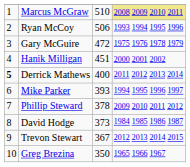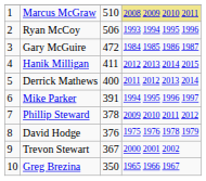Gary McGuire | column 4: 1975 1976 1978 1979 -> 1984 1985 1986 1987
Hanik Milligan | column 3: 451 -> 411
Hanik Milligan | column 4: 2000 2001 2002 -> 2012 2013 2014 2015
Derrick Mathews | column 1: bold -> normal
Mike Parker | column 3: 393 -> 391
David Hodge | column 3: 373 -> 376
David Hodge | column 4: 1984 1985 1986 1987 -> 1975 1976 1978 1979
Trevon Stewart | column 4: 2012 2013 2014 2015 -> 2000 2001 2002
